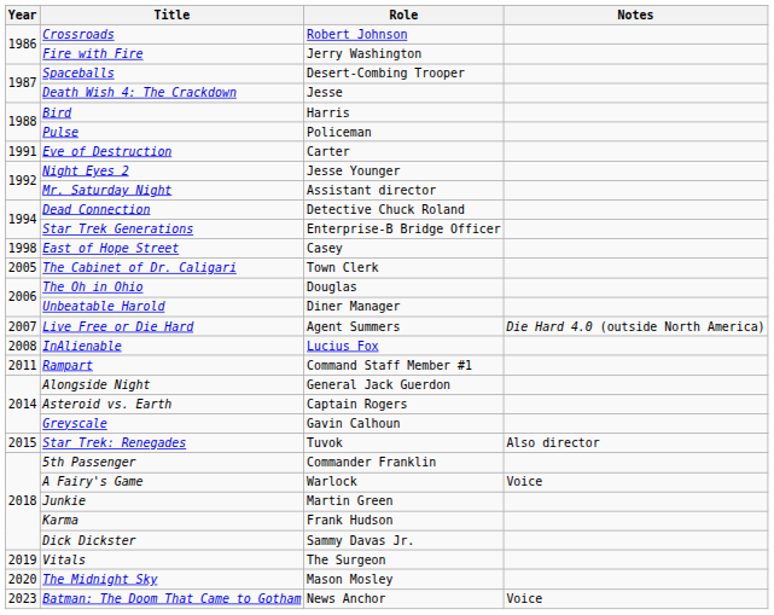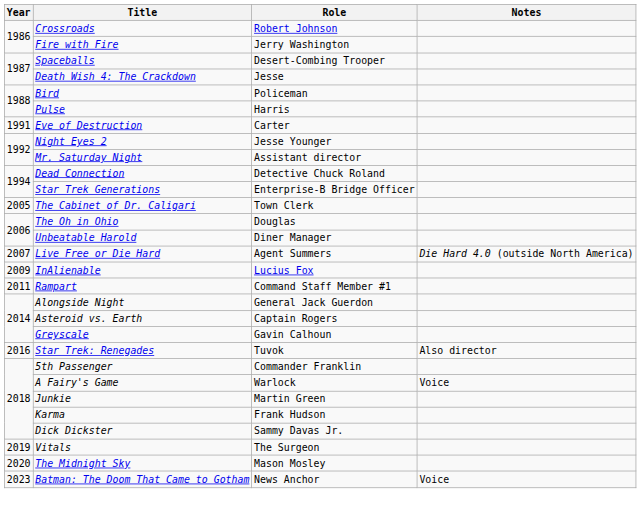Bird | Role: Harris -> Policeman
Pulse | Role: Policeman -> Harris
- row: 1998 | East of Hope Street | Casey
InAlienable | Year: 2008 -> 2009
Star Trek: Renegades | Year: 2015 -> 2016
